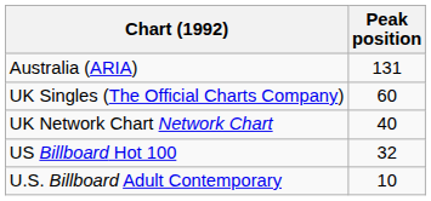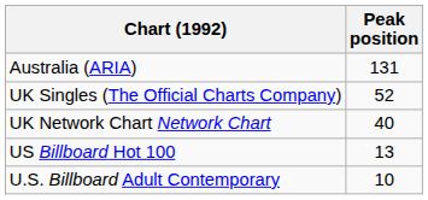UK Singles (The Official Charts Company) | Peak position: 60 -> 52
US Billboard Hot 100 | Peak position: 32 -> 13
